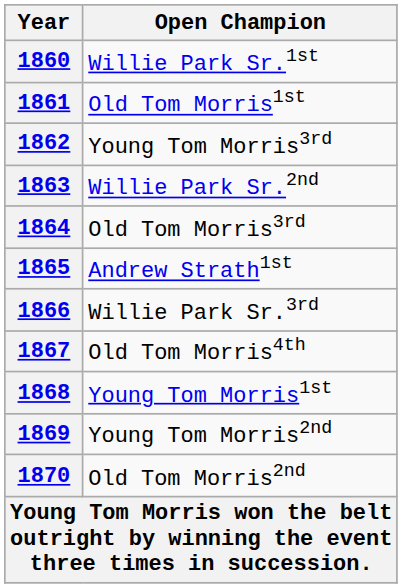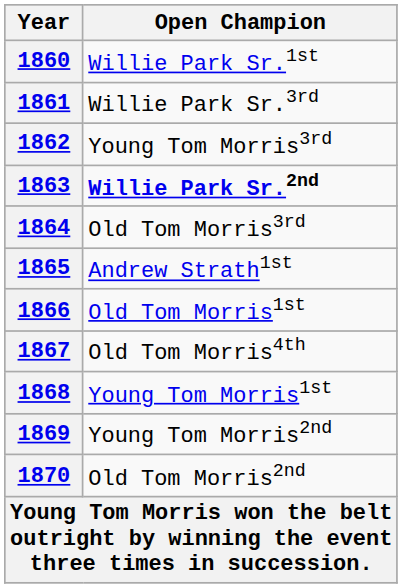1861 | Open Champion: Old Tom Morris1st -> Willie Park Sr.3rd
1863 | Open Champion: normal -> bold
1866 | Open Champion: Willie Park Sr.3rd -> Old Tom Morris1st
